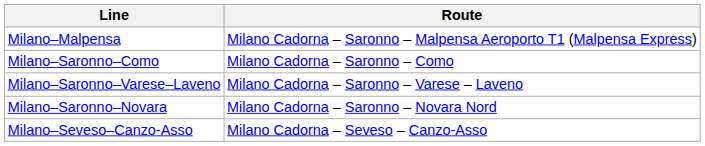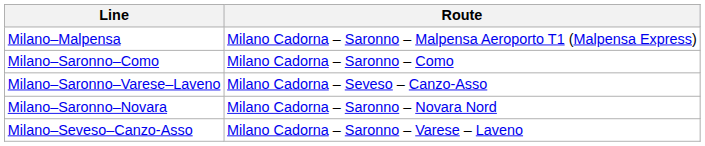Milano–Saronno–Varese–Laveno | Route: Milano Cadorna – Saronno – Varese – Laveno -> Milano Cadorna – Seveso – Canzo-Asso
Milano–Seveso–Canzo-Asso | Route: Milano Cadorna – Seveso – Canzo-Asso -> Milano Cadorna – Saronno – Varese – Laveno
